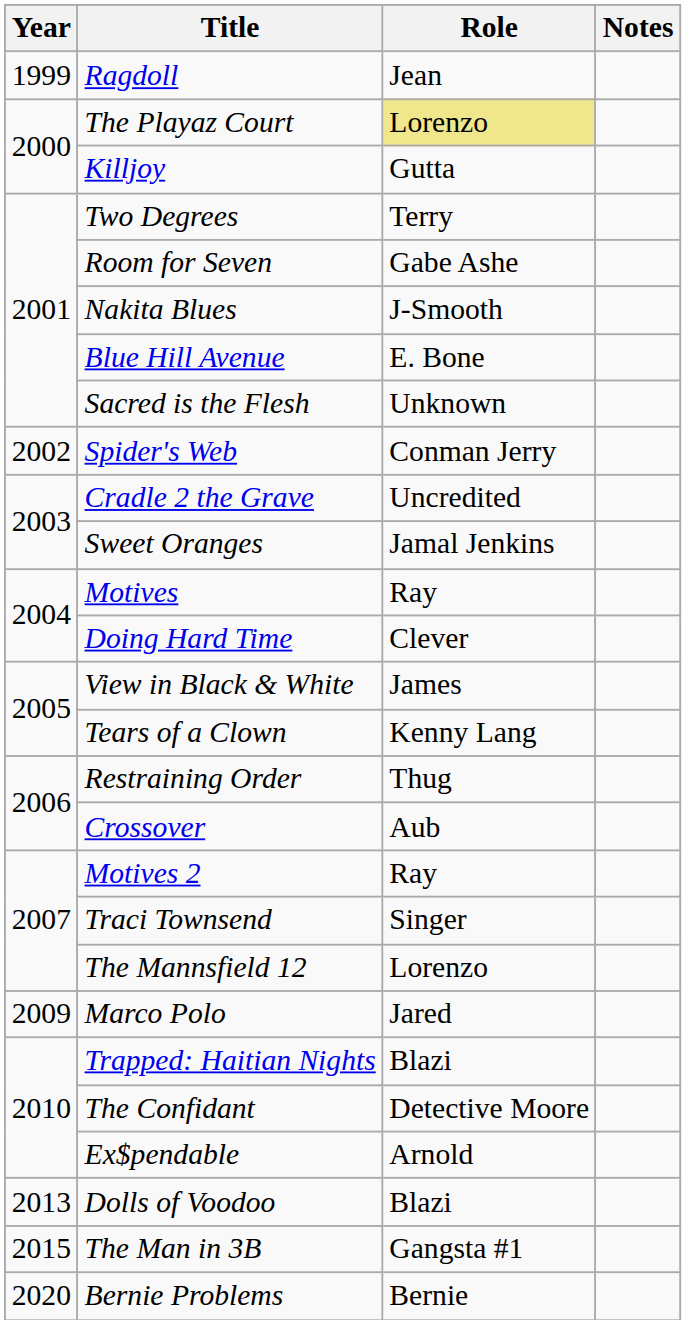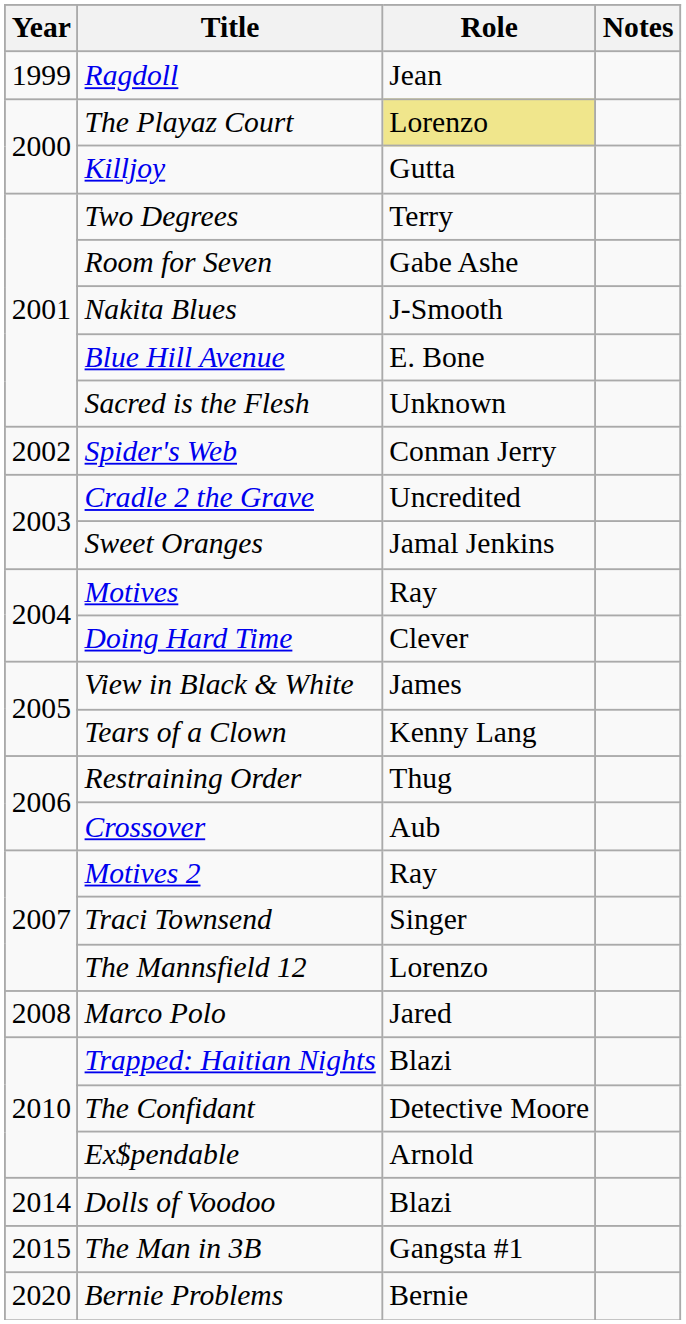Marco Polo | Year: 2009 -> 2008
Dolls of Voodoo | Year: 2013 -> 2014
